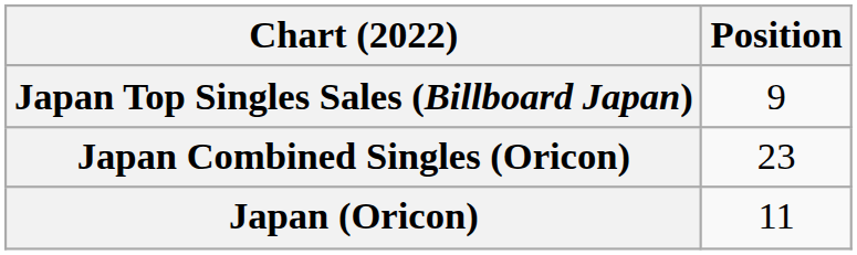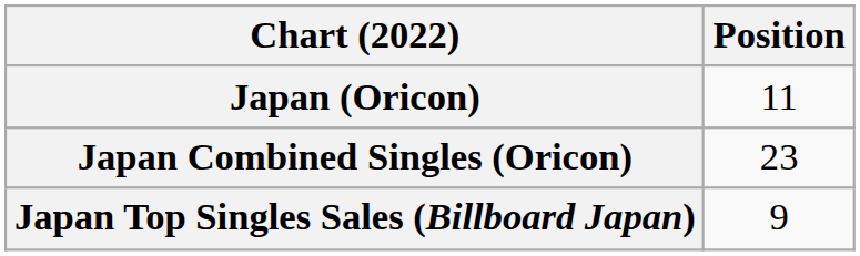rows swapped: Japan (Oricon) <-> Japan Top Singles Sales (Billboard Japan)
